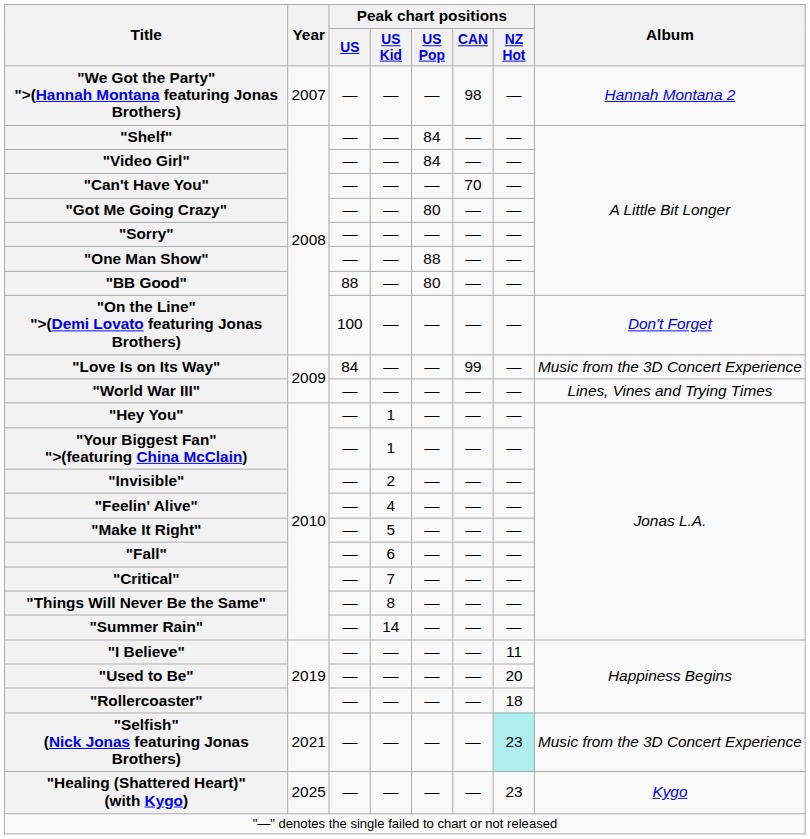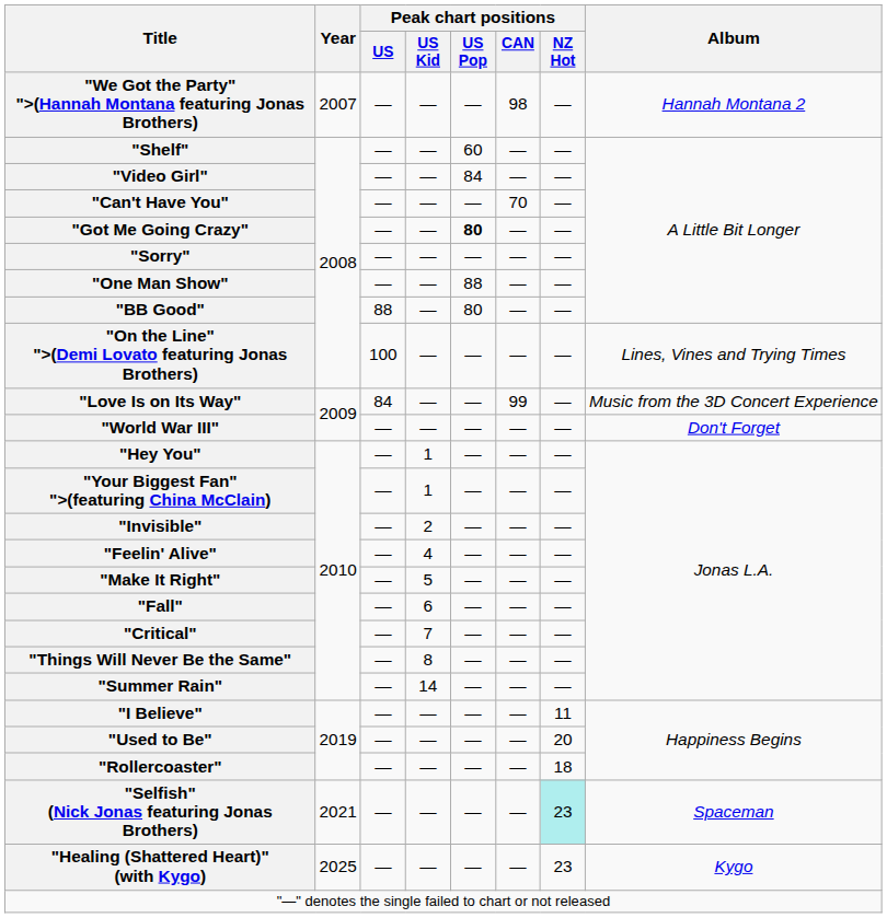"Shelf" | Peak chart positions / US Pop: 84 -> 60
"Got Me Going Crazy" | Peak chart positions / US Pop: normal -> bold
"On the Line" ">(Demi Lovato featuring Jonas Brothers) | Album: Don't Forget -> Lines, Vines and Trying Times
"World War III" | Album: Lines, Vines and Trying Times -> Don't Forget
"Selfish" (Nick Jonas featuring Jonas Brothers) | Album: Music from the 3D Concert Experience -> Spaceman
